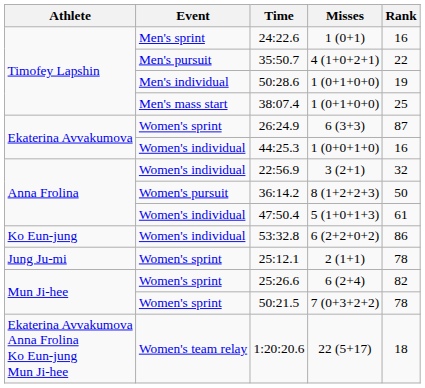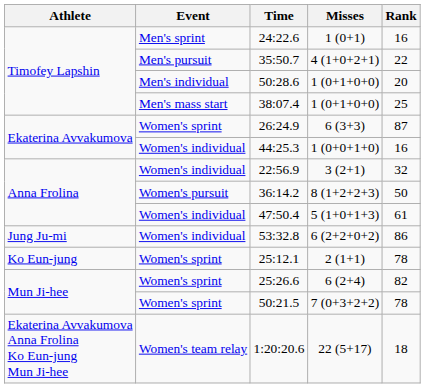50:28.6 | Rank: 19 -> 20
53:32.8 | Athlete: Ko Eun-jung -> Jung Ju-mi
25:12.1 | Athlete: Jung Ju-mi -> Ko Eun-jung
